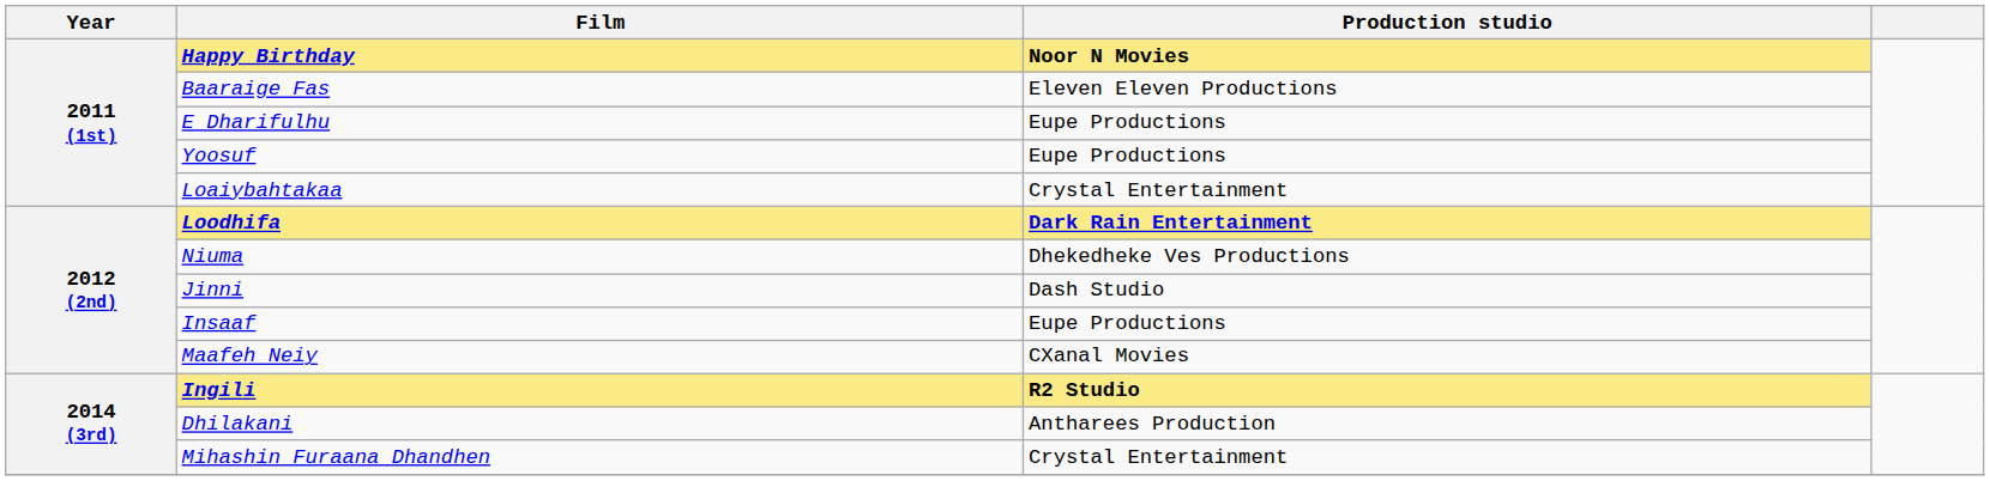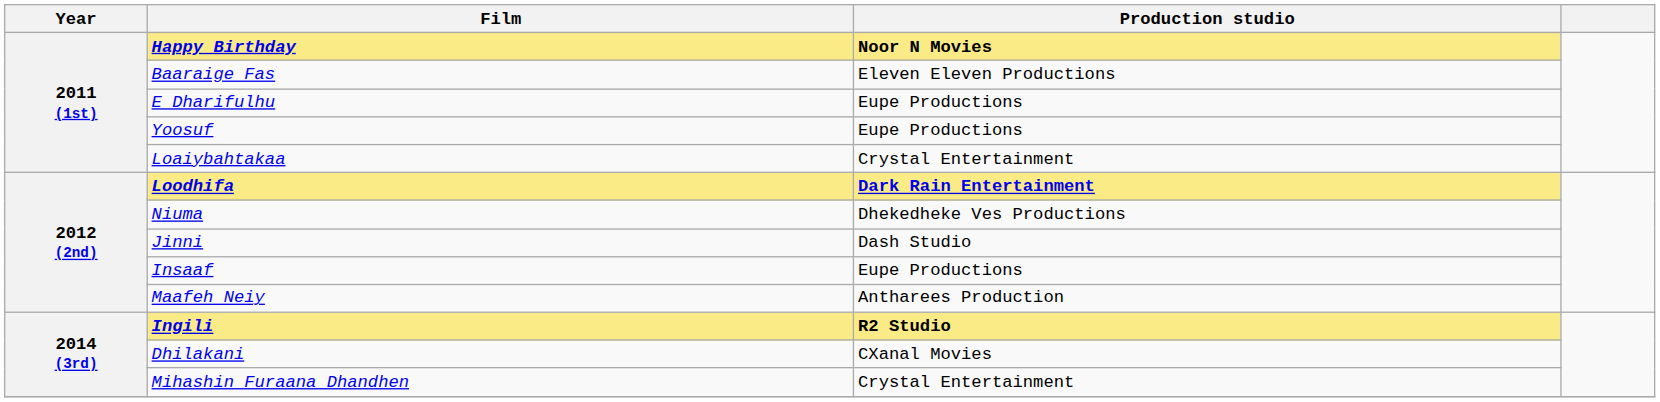Maafeh Neiy | Production studio: CXanal Movies -> Antharees Production
Dhilakani | Production studio: Antharees Production -> CXanal Movies
